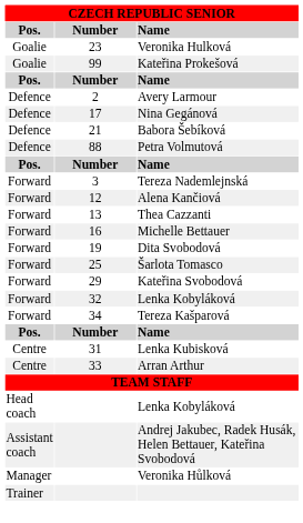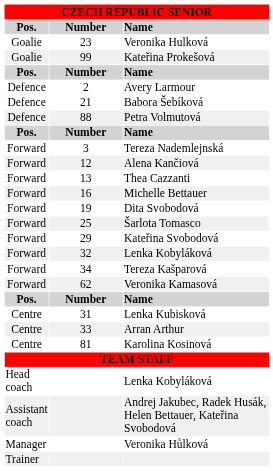- row: Defence | 17 | Nina Gegánová
+ row: Forward | 62 | Veronika Kamasová
+ row: Centre | 81 | Karolina Kosinová
